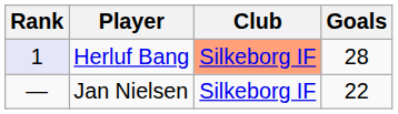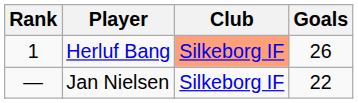Herluf Bang | Rank: lavender background -> no background
Herluf Bang | Goals: 28 -> 26
